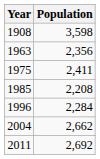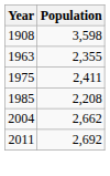1963 | Population: 2,356 -> 2,355
- row: 1996 | 2,284
